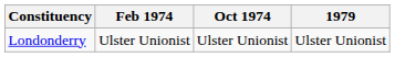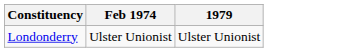- column: Oct 1974 | Ulster Unionist
